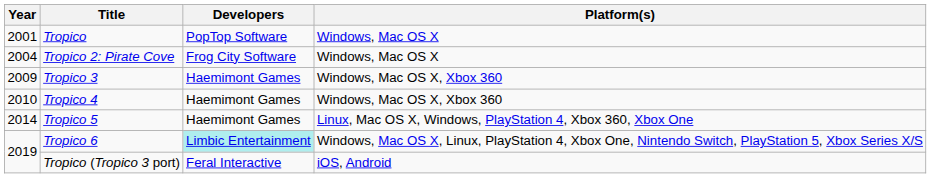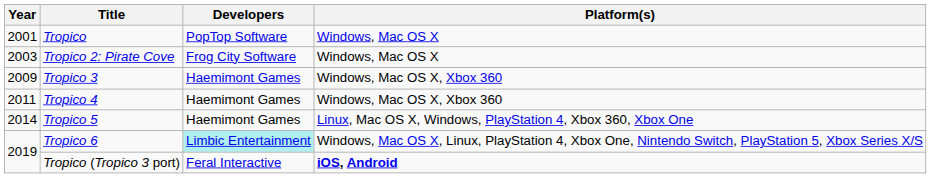Tropico 2: Pirate Cove | Year: 2004 -> 2003
Tropico 4 | Year: 2010 -> 2011
Tropico (Tropico 3 port) | Platform(s): normal -> bold
